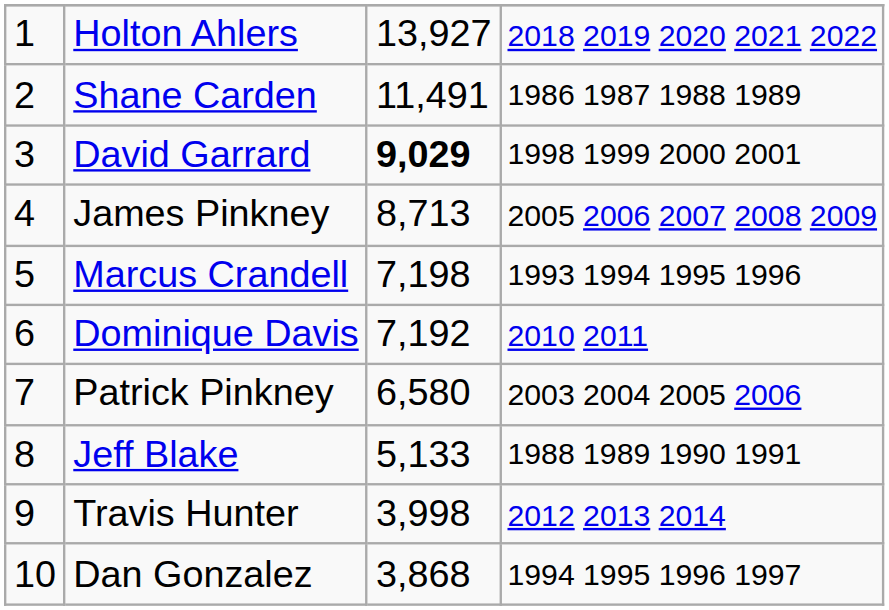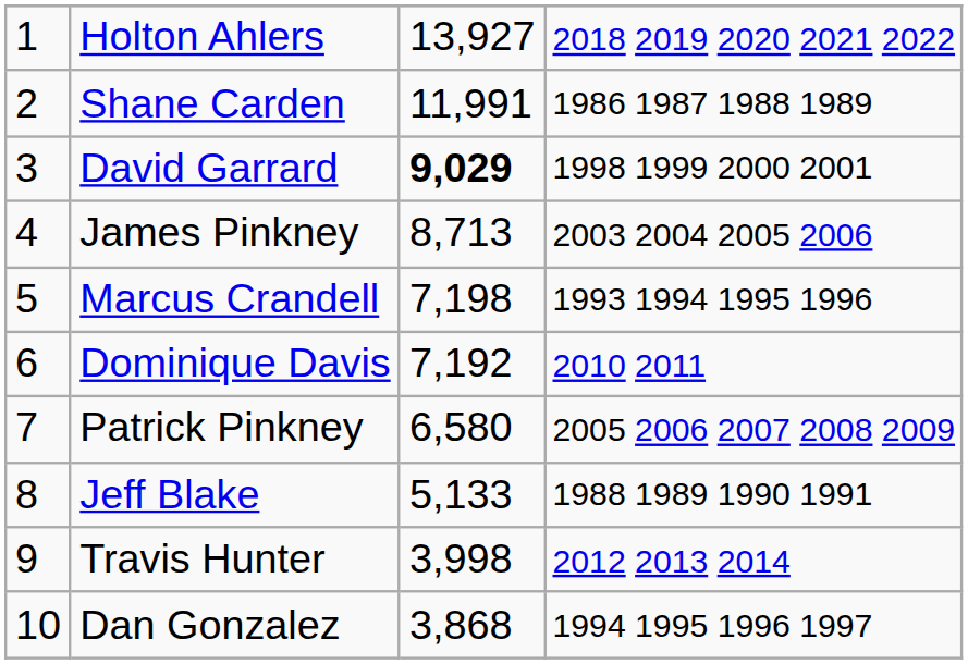Shane Carden | column 3: 11,491 -> 11,991
James Pinkney | column 4: 2005 2006 2007 2008 2009 -> 2003 2004 2005 2006
Patrick Pinkney | column 4: 2003 2004 2005 2006 -> 2005 2006 2007 2008 2009
